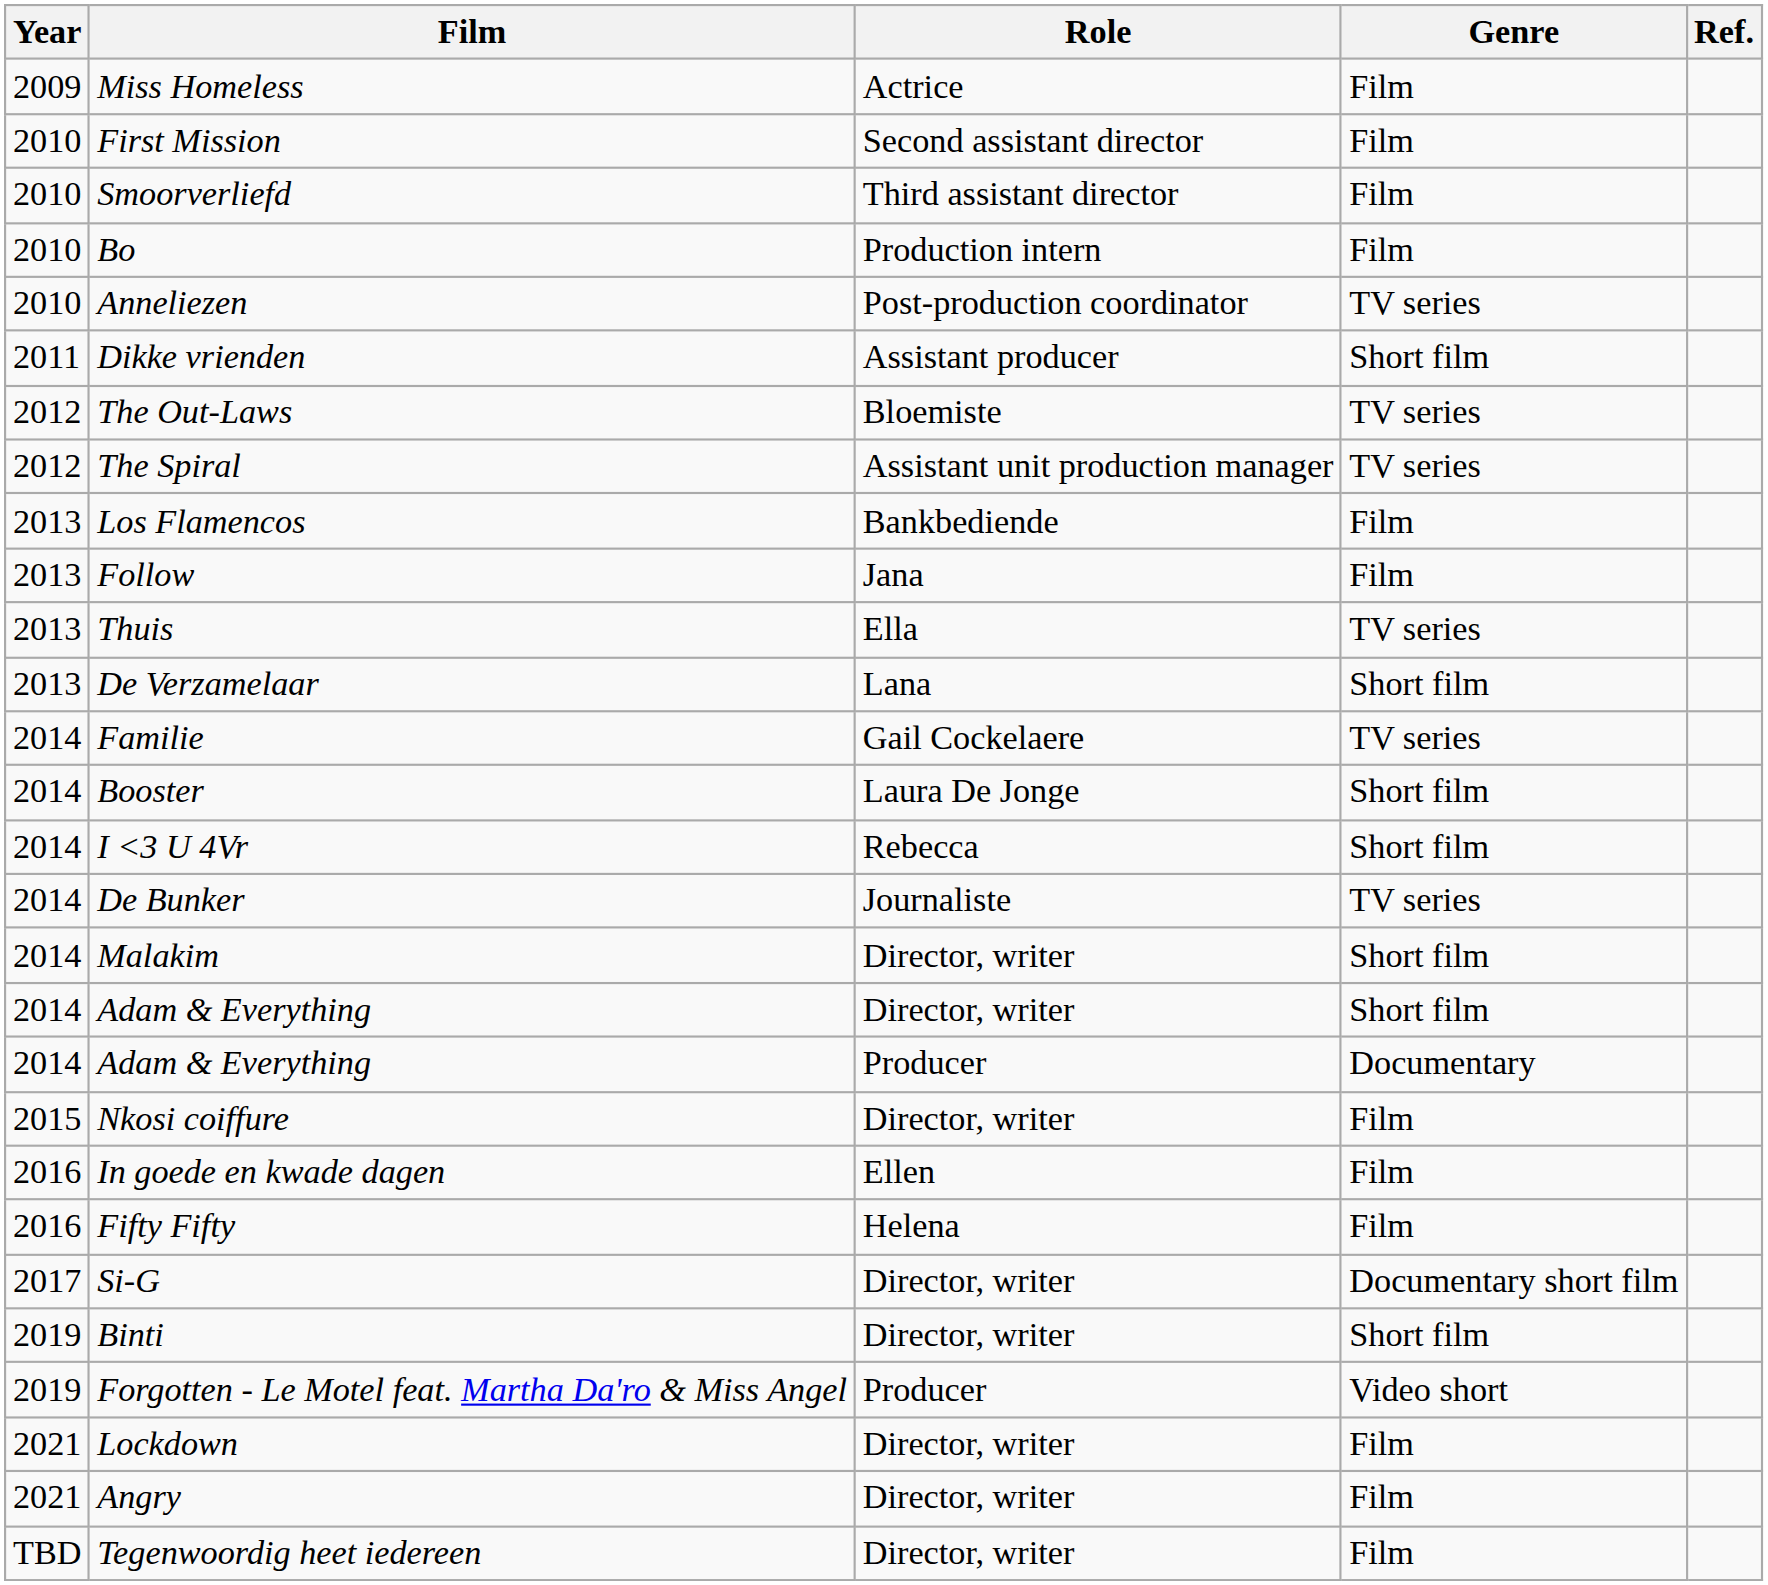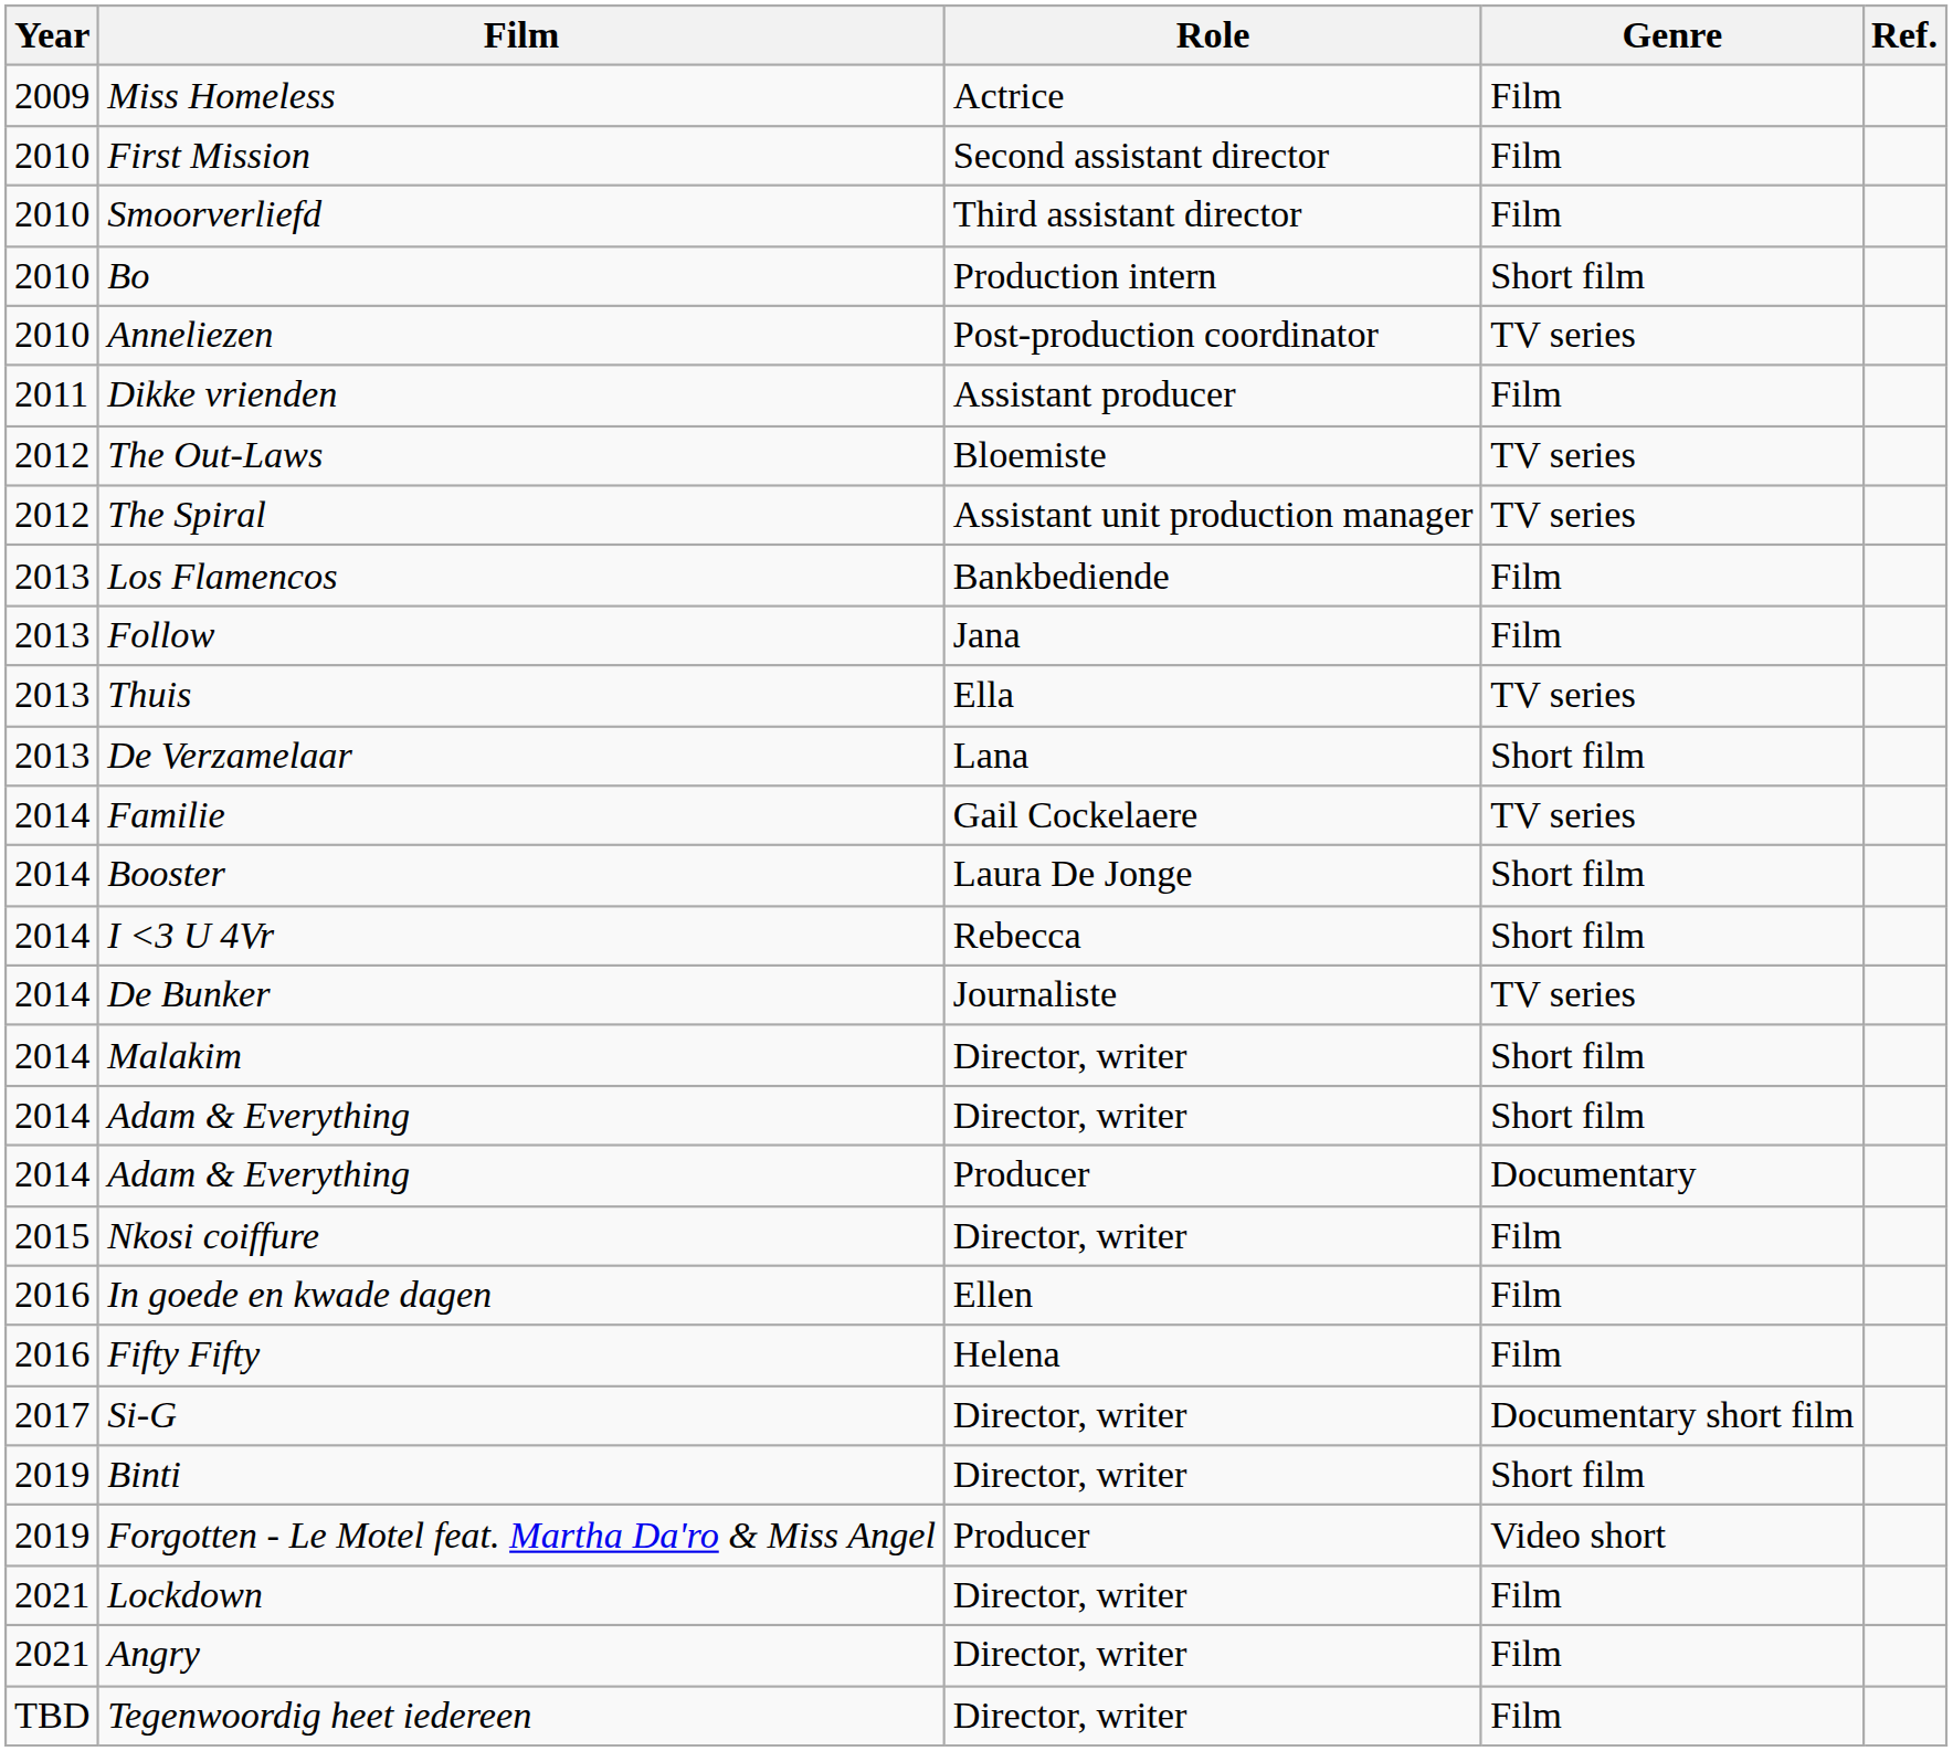Bo | Genre: Film -> Short film
Dikke vrienden | Genre: Short film -> Film
